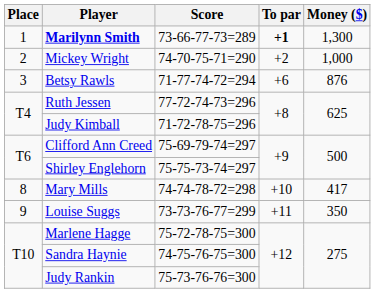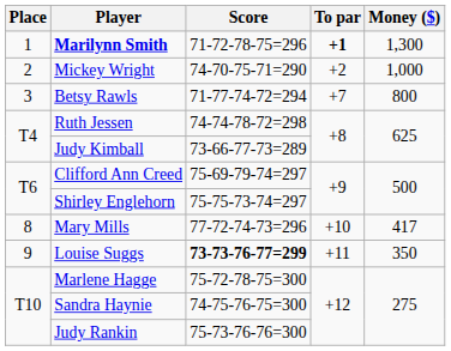Marilynn Smith | Score: 73-66-77-73=289 -> 71-72-78-75=296
Betsy Rawls | To par: +6 -> +7
Betsy Rawls | Money ($): 876 -> 800
Ruth Jessen | Score: 77-72-74-73=296 -> 74-74-78-72=298
Judy Kimball | Score: 71-72-78-75=296 -> 73-66-77-73=289
Mary Mills | Score: 74-74-78-72=298 -> 77-72-74-73=296
Louise Suggs | Score: normal -> bold
